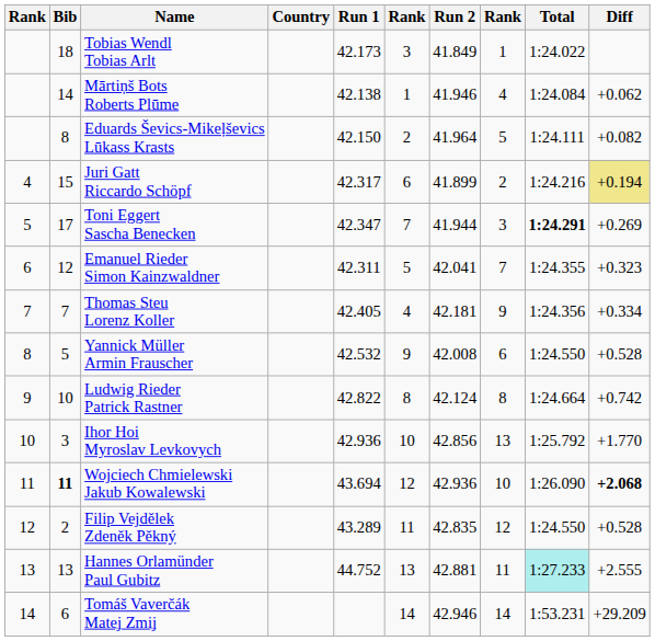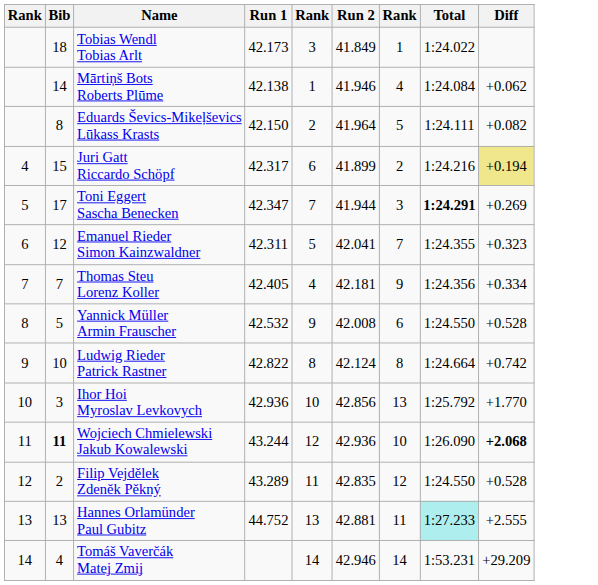- column: Country
Wojciech Chmielewski Jakub Kowalewski | Run 1: 43.694 -> 43.244
Tomáš Vaverčák Matej Zmij | Bib: 6 -> 4
